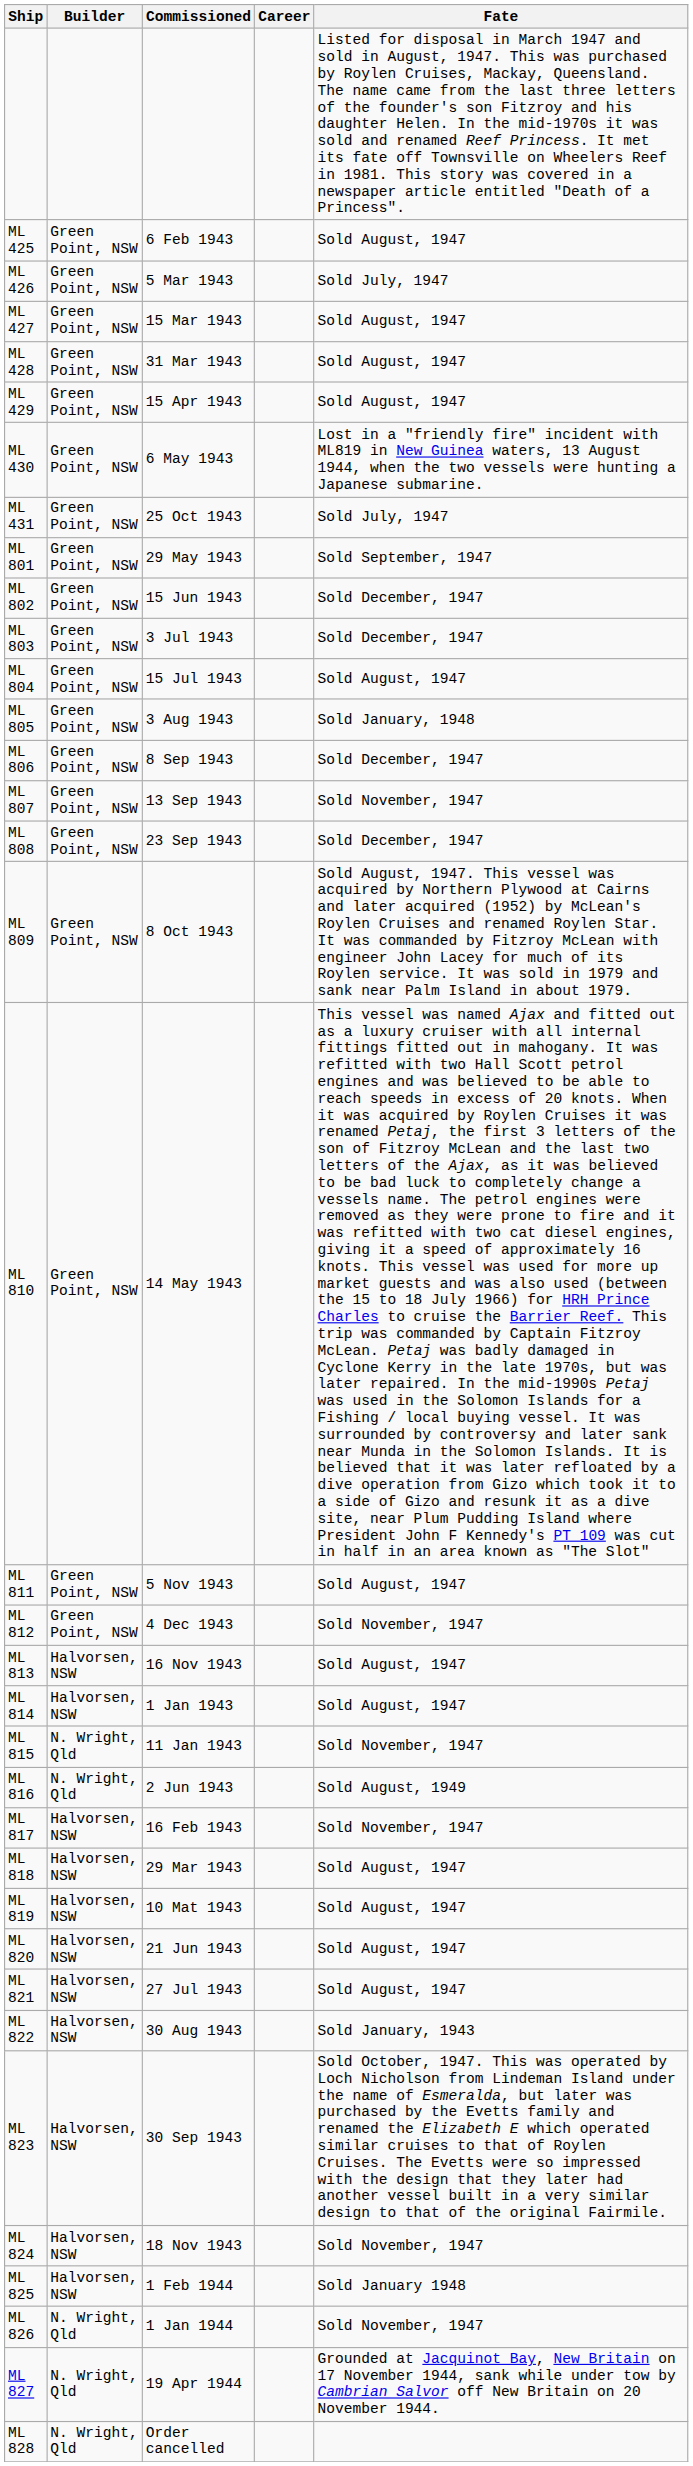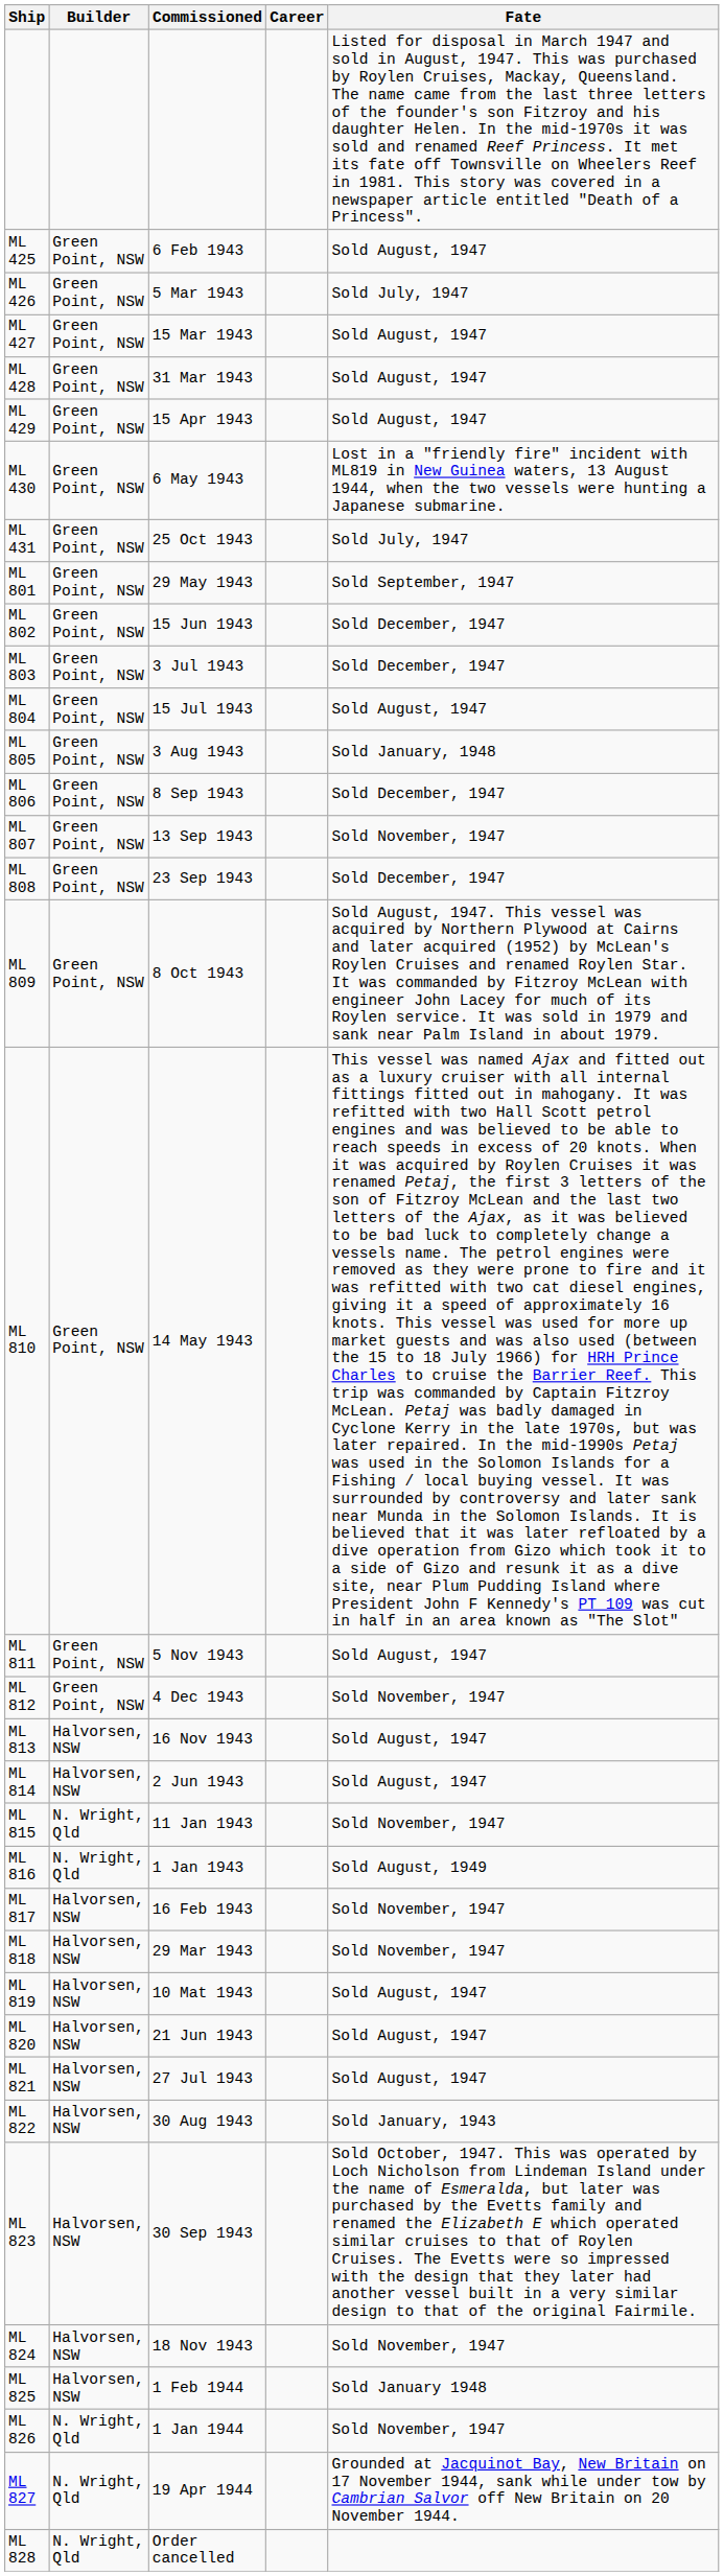ML 814 | Commissioned: 1 Jan 1943 -> 2 Jun 1943
ML 816 | Commissioned: 2 Jun 1943 -> 1 Jan 1943
ML 818 | Fate: Sold August, 1947 -> Sold November, 1947
